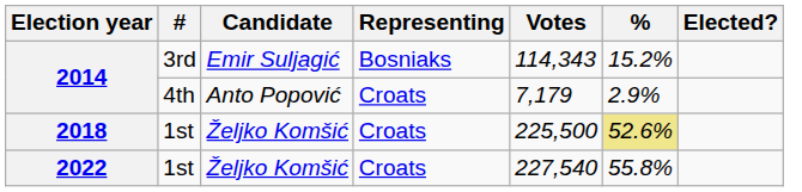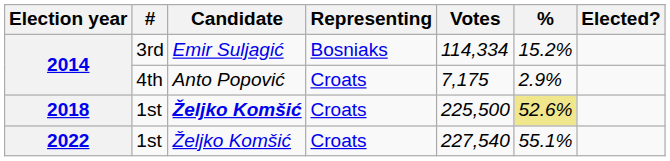2014 / 3rd | Votes: 114,343 -> 114,334
2014 / 4th | Votes: 7,179 -> 7,175
2018 | Candidate: normal -> bold
2022 | %: 55.8% -> 55.1%
